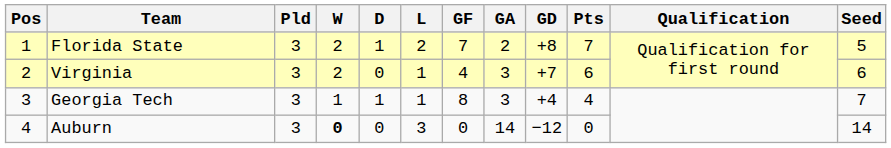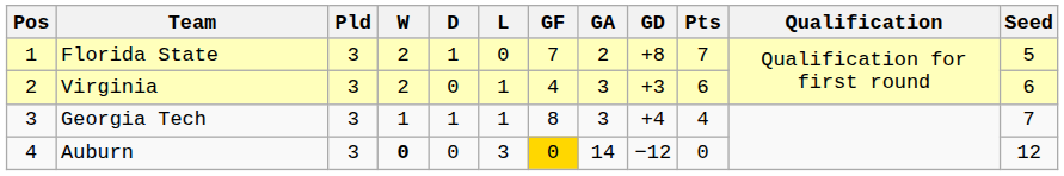Florida State | L: 2 -> 0
Virginia | GD: +7 -> +3
Auburn | GF: no background -> gold background
Auburn | Seed: 14 -> 12
